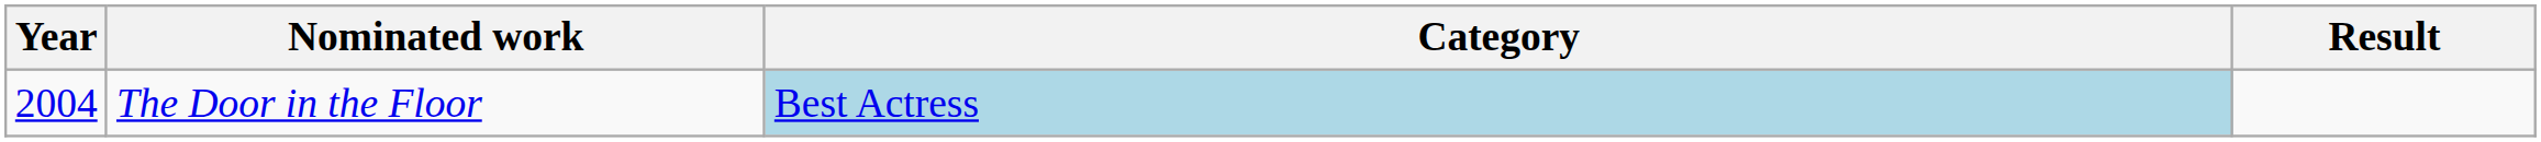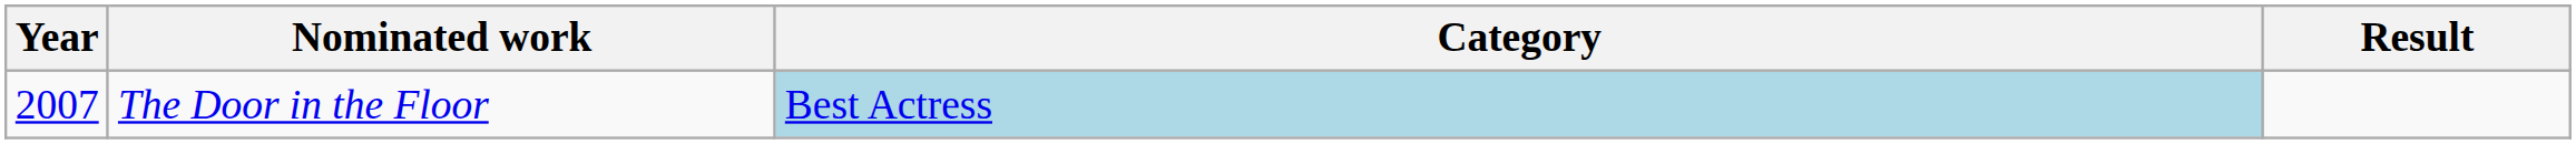The Door in the Floor | Year: 2004 -> 2007
